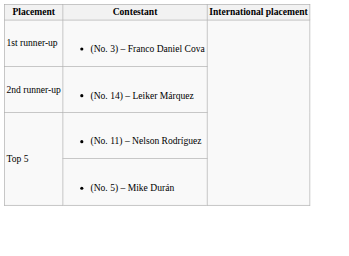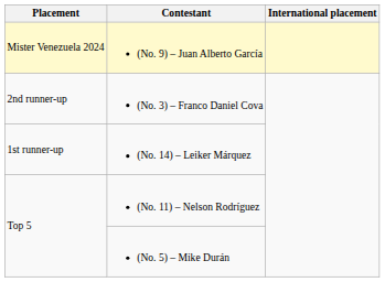+ row: Mister Venezuela 2024 | (No. 9) – Juan Alberto García
(No. 3) – Franco Daniel Cova | Placement: 1st runner-up -> 2nd runner-up
(No. 14) – Leiker Márquez | Placement: 2nd runner-up -> 1st runner-up
